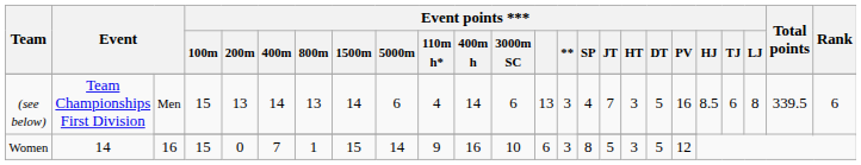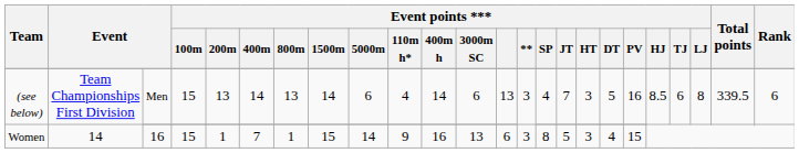Women | Event points *** / 200m: 0 -> 1
Women | Event points *** / 3000m SC: 10 -> 13
Women | Event points *** / DT: 5 -> 4
Women | Event points *** / PV: 12 -> 15
